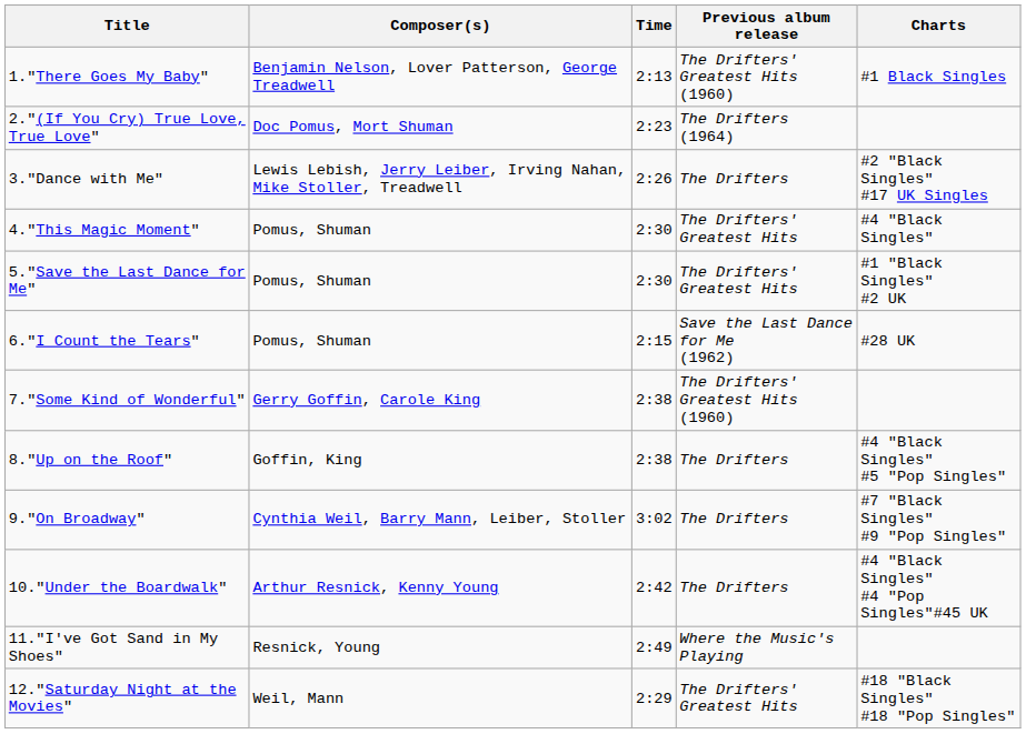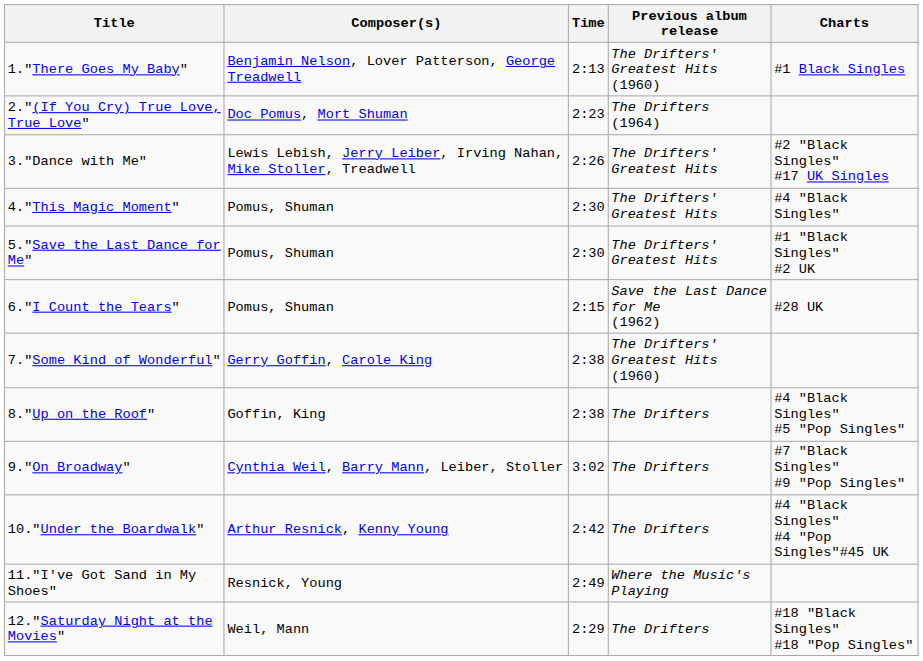3."Dance with Me" | Previous album release: The Drifters -> The Drifters' Greatest Hits
12."Saturday Night at the Movies" | Previous album release: The Drifters' Greatest Hits -> The Drifters
